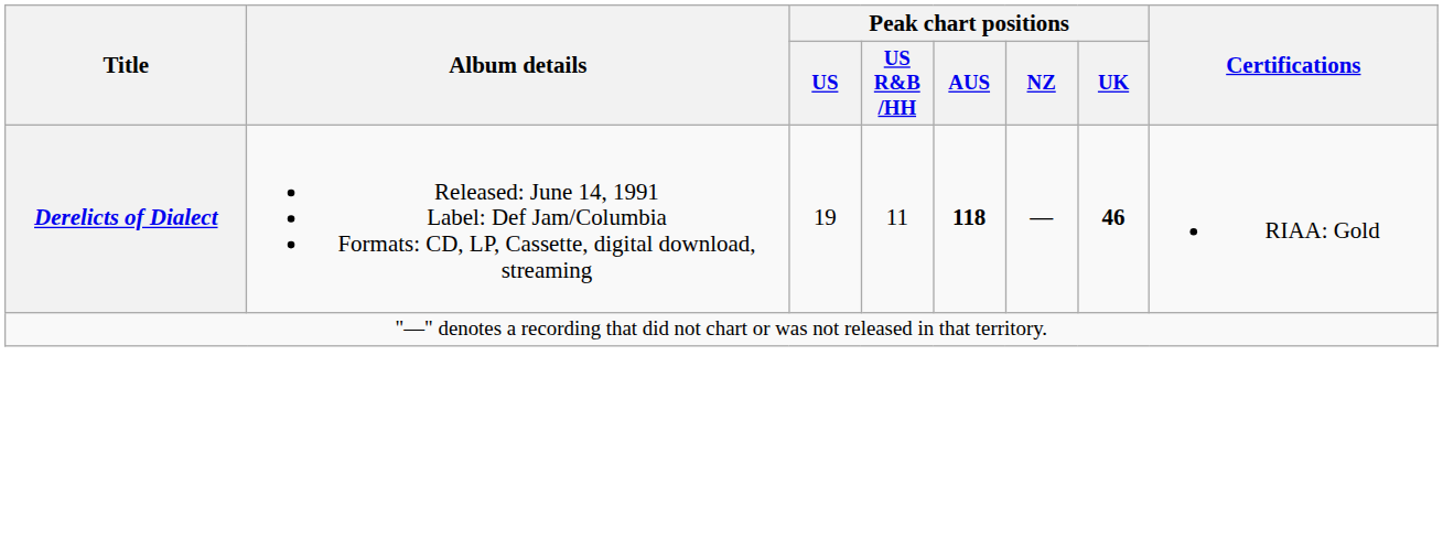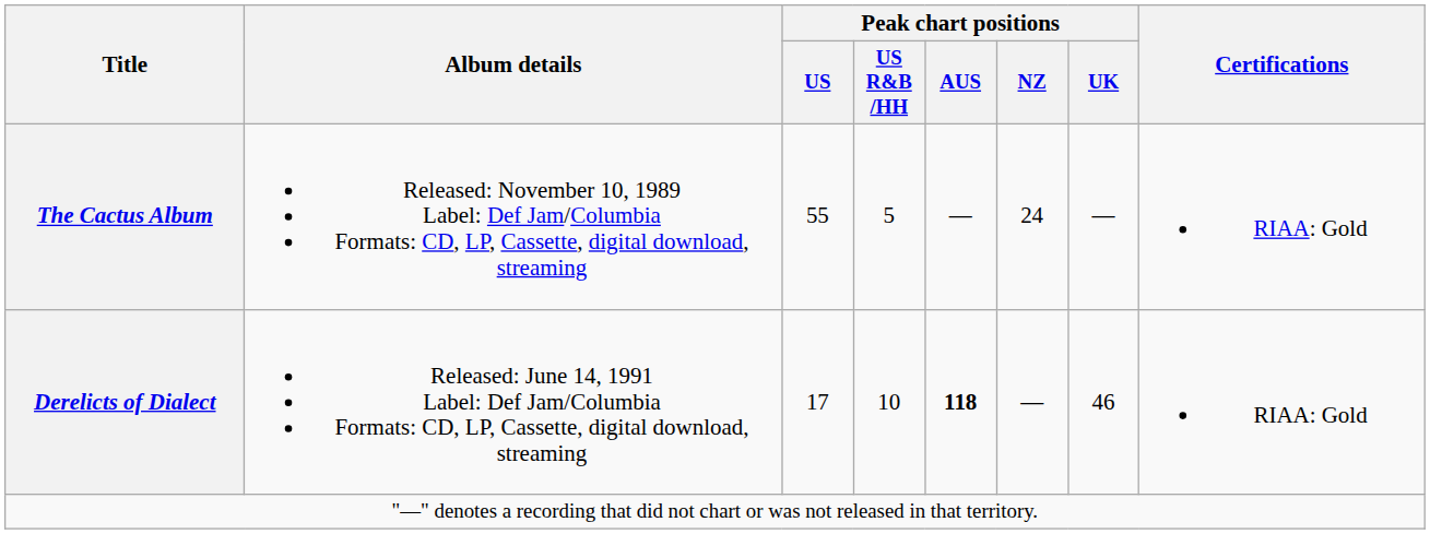+ row: The Cactus Album | Released: November 10, 1989 Label: Def Jam/Columbia Formats: CD, LP, Cassette, digital download, streaming | 55 | 5 | — | 24 | — | RIAA: Gold
Derelicts of Dialect | Peak chart positions / US: 19 -> 17
Derelicts of Dialect | Peak chart positions / US R&B /HH: 11 -> 10
Derelicts of Dialect | Peak chart positions / UK: bold -> normal
